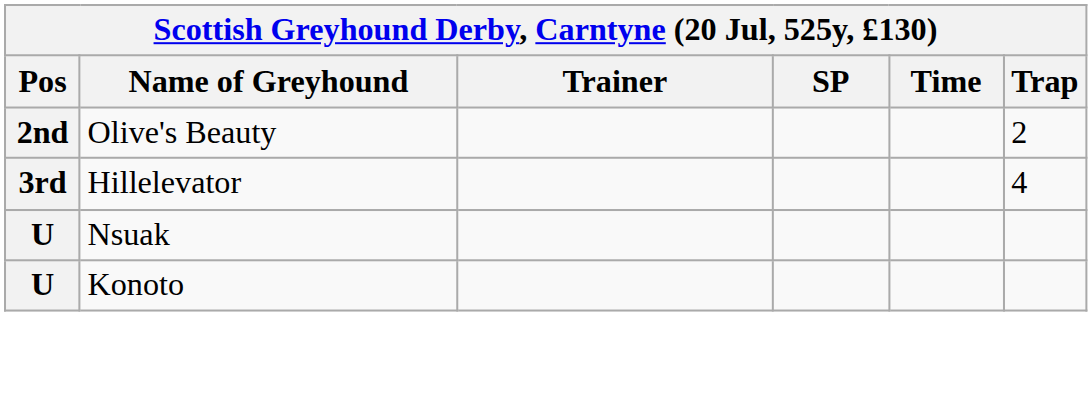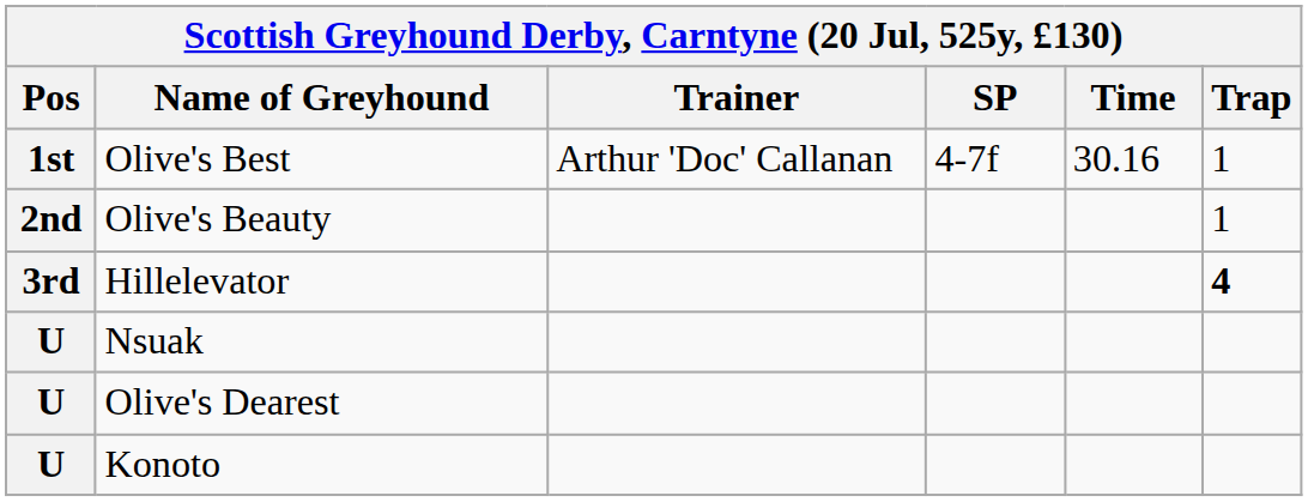+ row: 1st | Olive's Best | Arthur 'Doc' Callanan | 4-7f | 30.16 | 1
Olive's Beauty | Trap: 2 -> 1
Hillelevator | Trap: normal -> bold
+ row: U | Olive's Dearest
